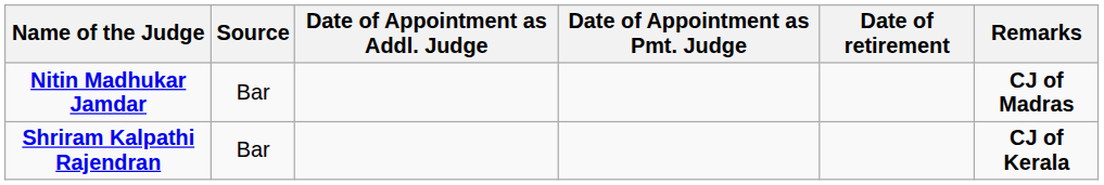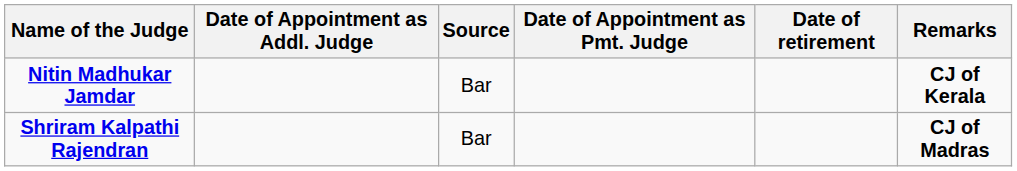columns swapped: Source <-> Date of Appointment as Addl. Judge
Nitin Madhukar Jamdar | Remarks: CJ of Madras -> CJ of Kerala
Shriram Kalpathi Rajendran | Remarks: CJ of Kerala -> CJ of Madras
